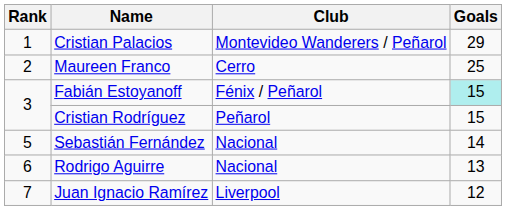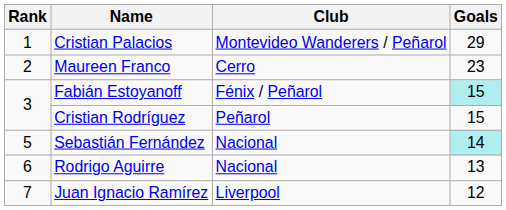Maureen Franco | Goals: 25 -> 23
Sebastián Fernández | Goals: no background -> paleturquoise background
